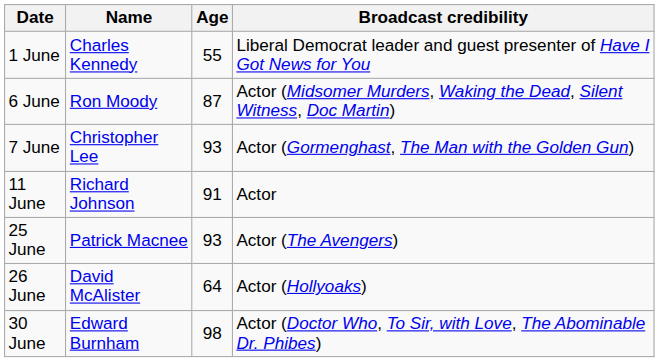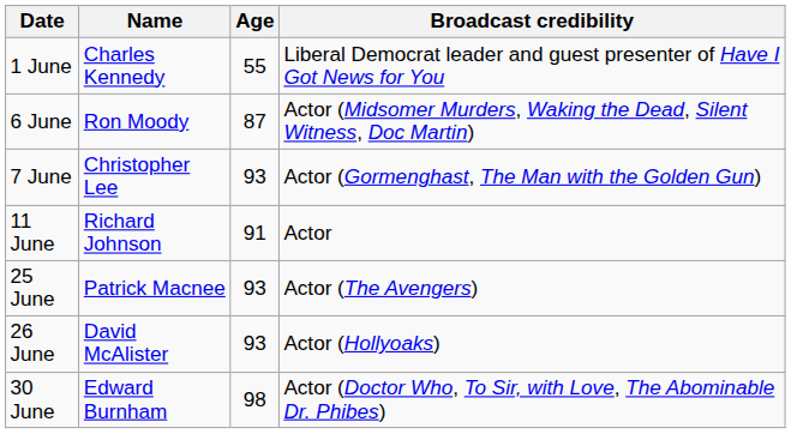26 June | Age: 64 -> 93
